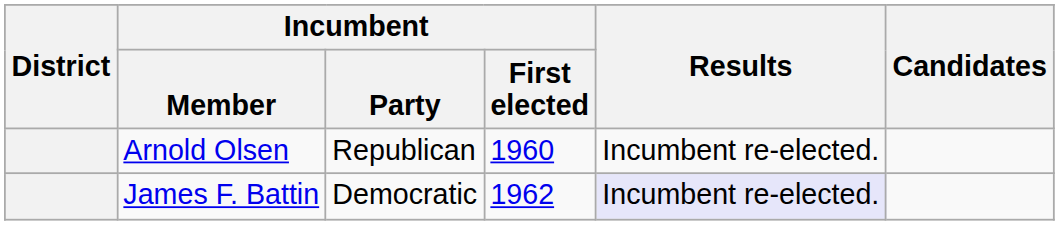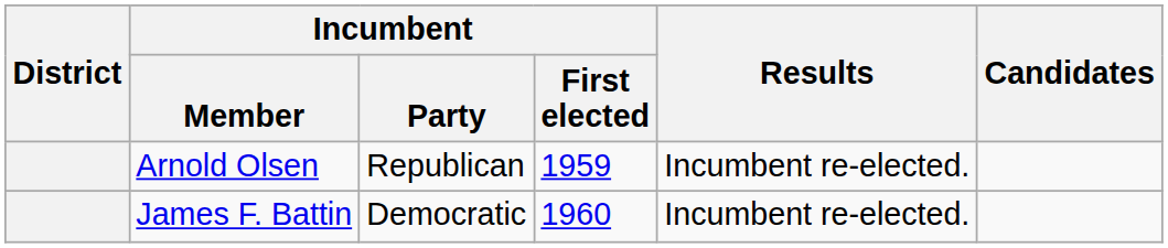Arnold Olsen | Incumbent / First elected: 1960 -> 1959
James F. Battin | Incumbent / First elected: 1962 -> 1960
James F. Battin | Results: lavender background -> no background
